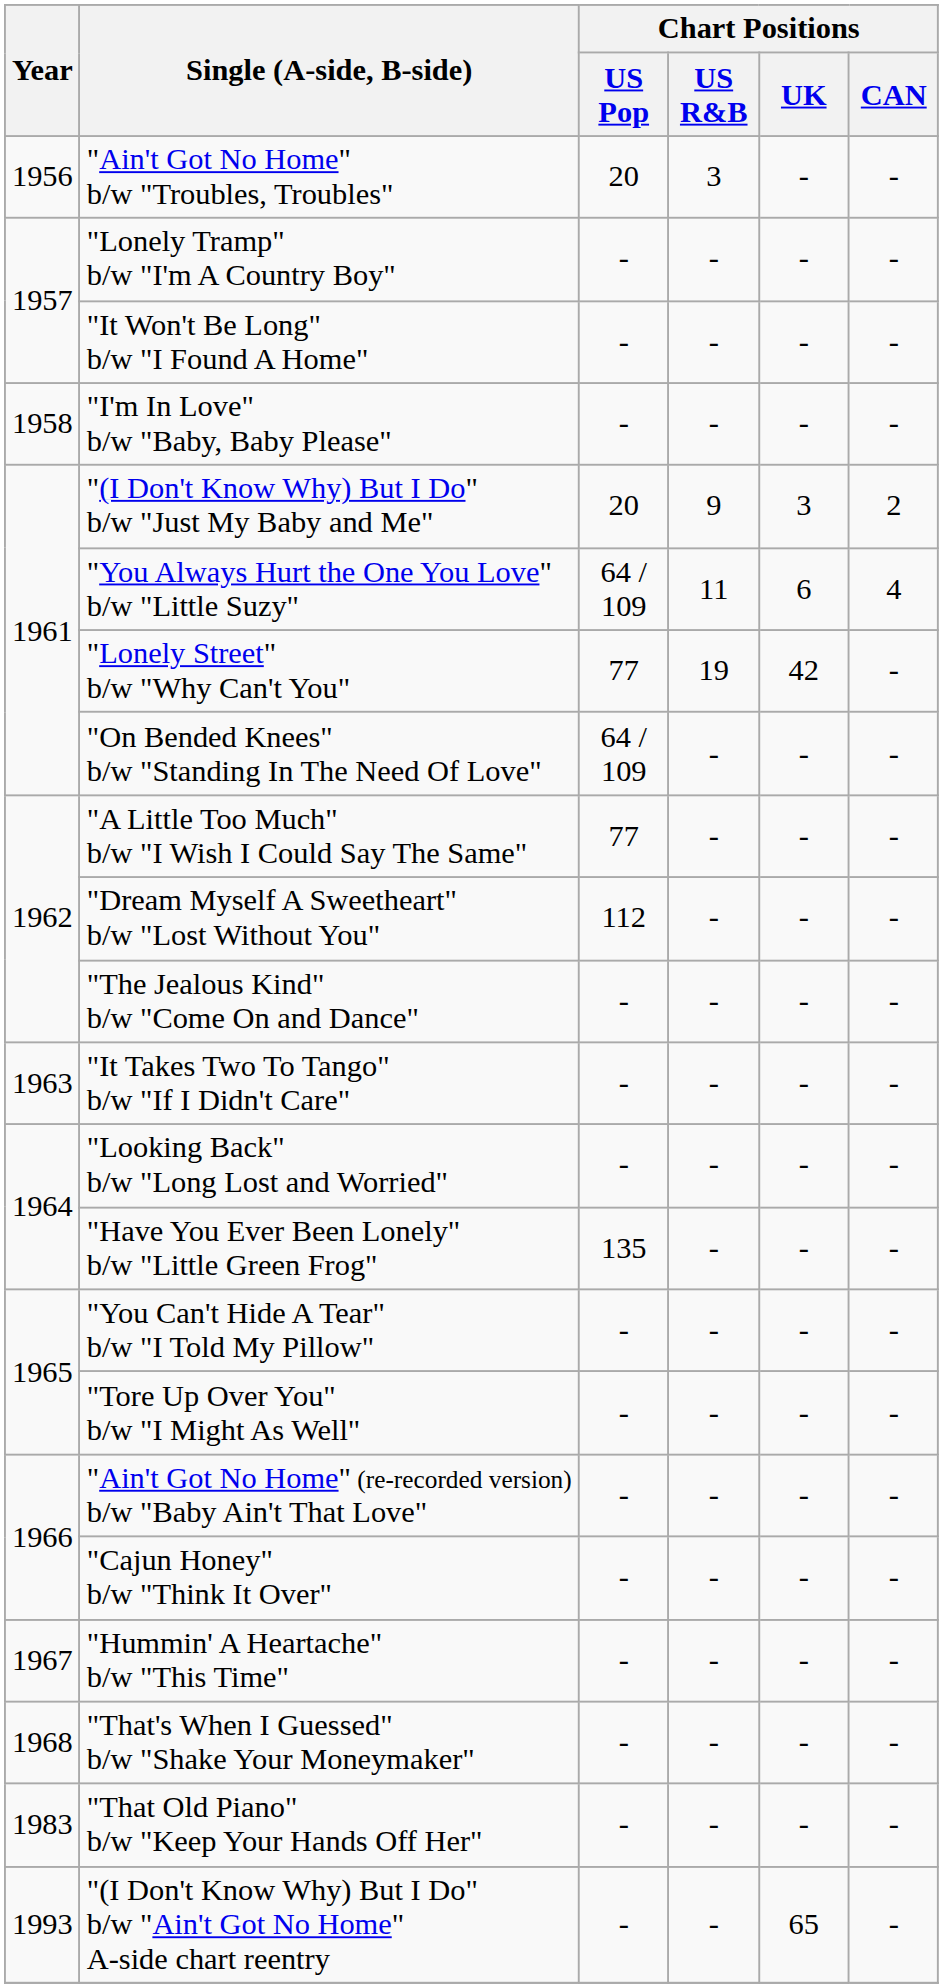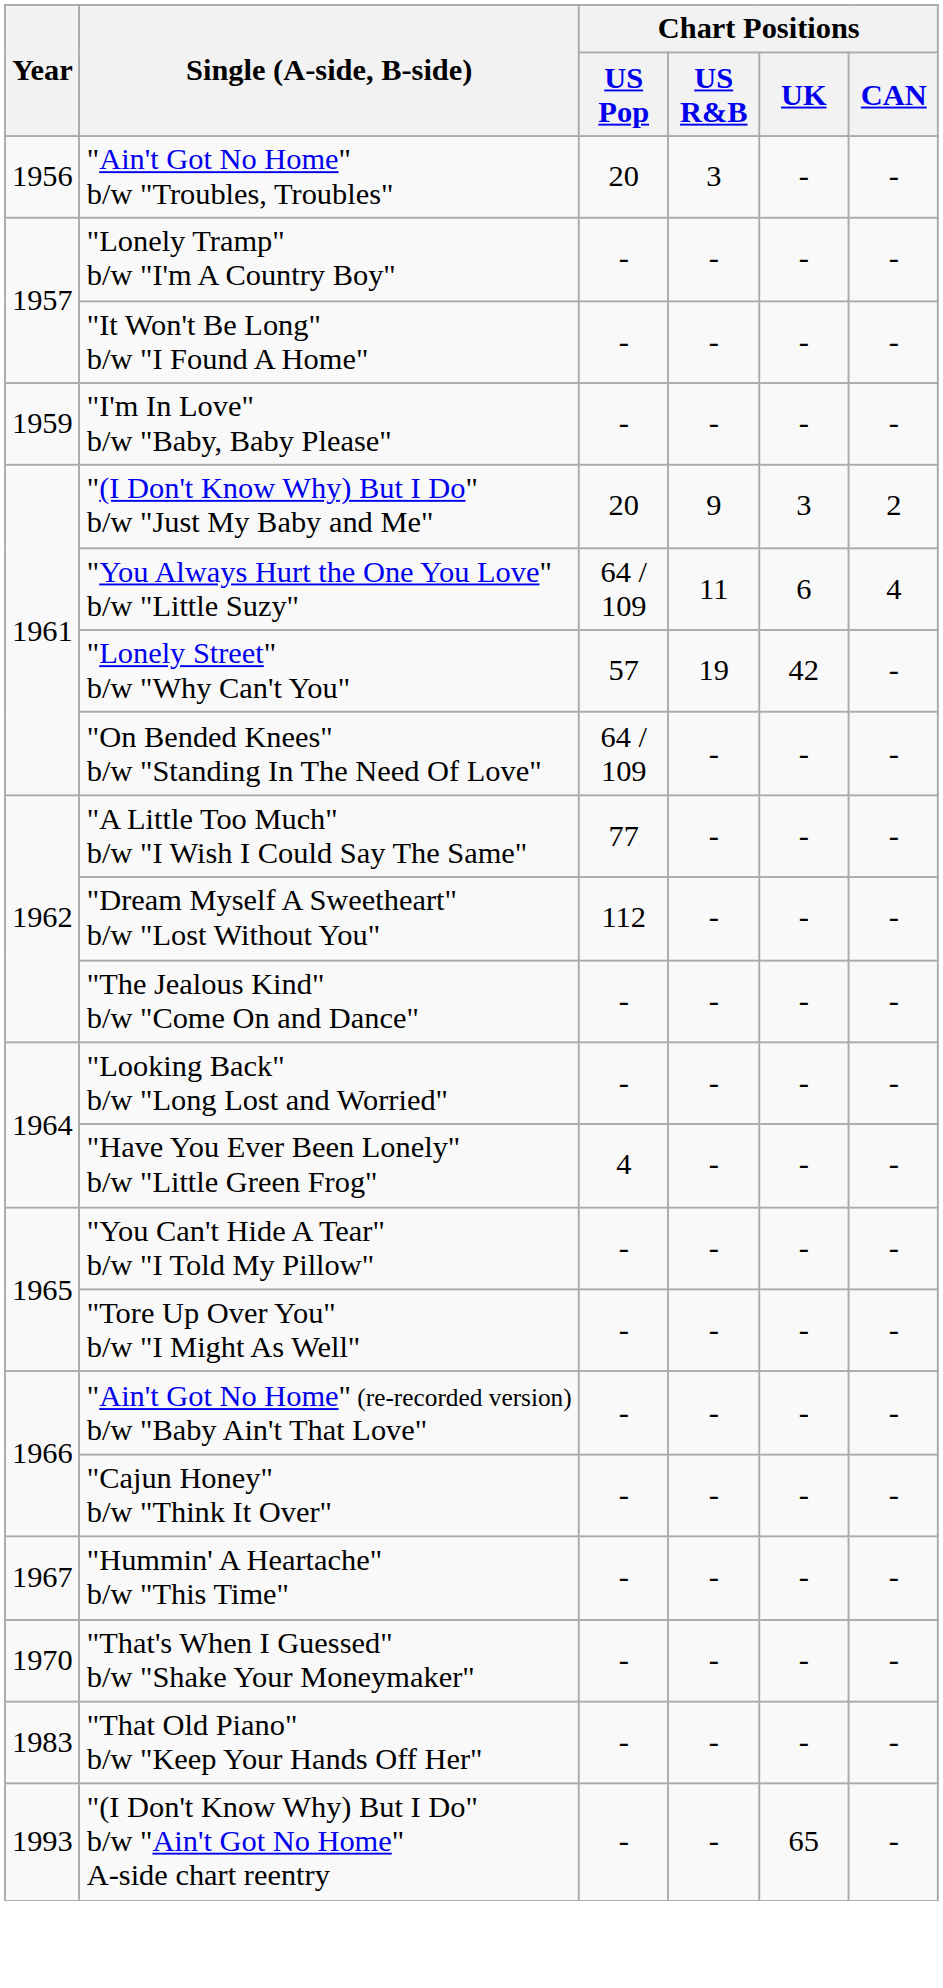"I'm In Love" b/w "Baby, Baby Please" | Year: 1958 -> 1959
"Lonely Street" b/w "Why Can't You" | Chart Positions / US Pop: 77 -> 57
- row: 1963 | "It Takes Two To Tango" b/w "If I Didn't Care" | - | - | - | -
"Have You Ever Been Lonely" b/w "Little Green Frog" | Chart Positions / US Pop: 135 -> 4
"That's When I Guessed" b/w "Shake Your Moneymaker" | Year: 1968 -> 1970
